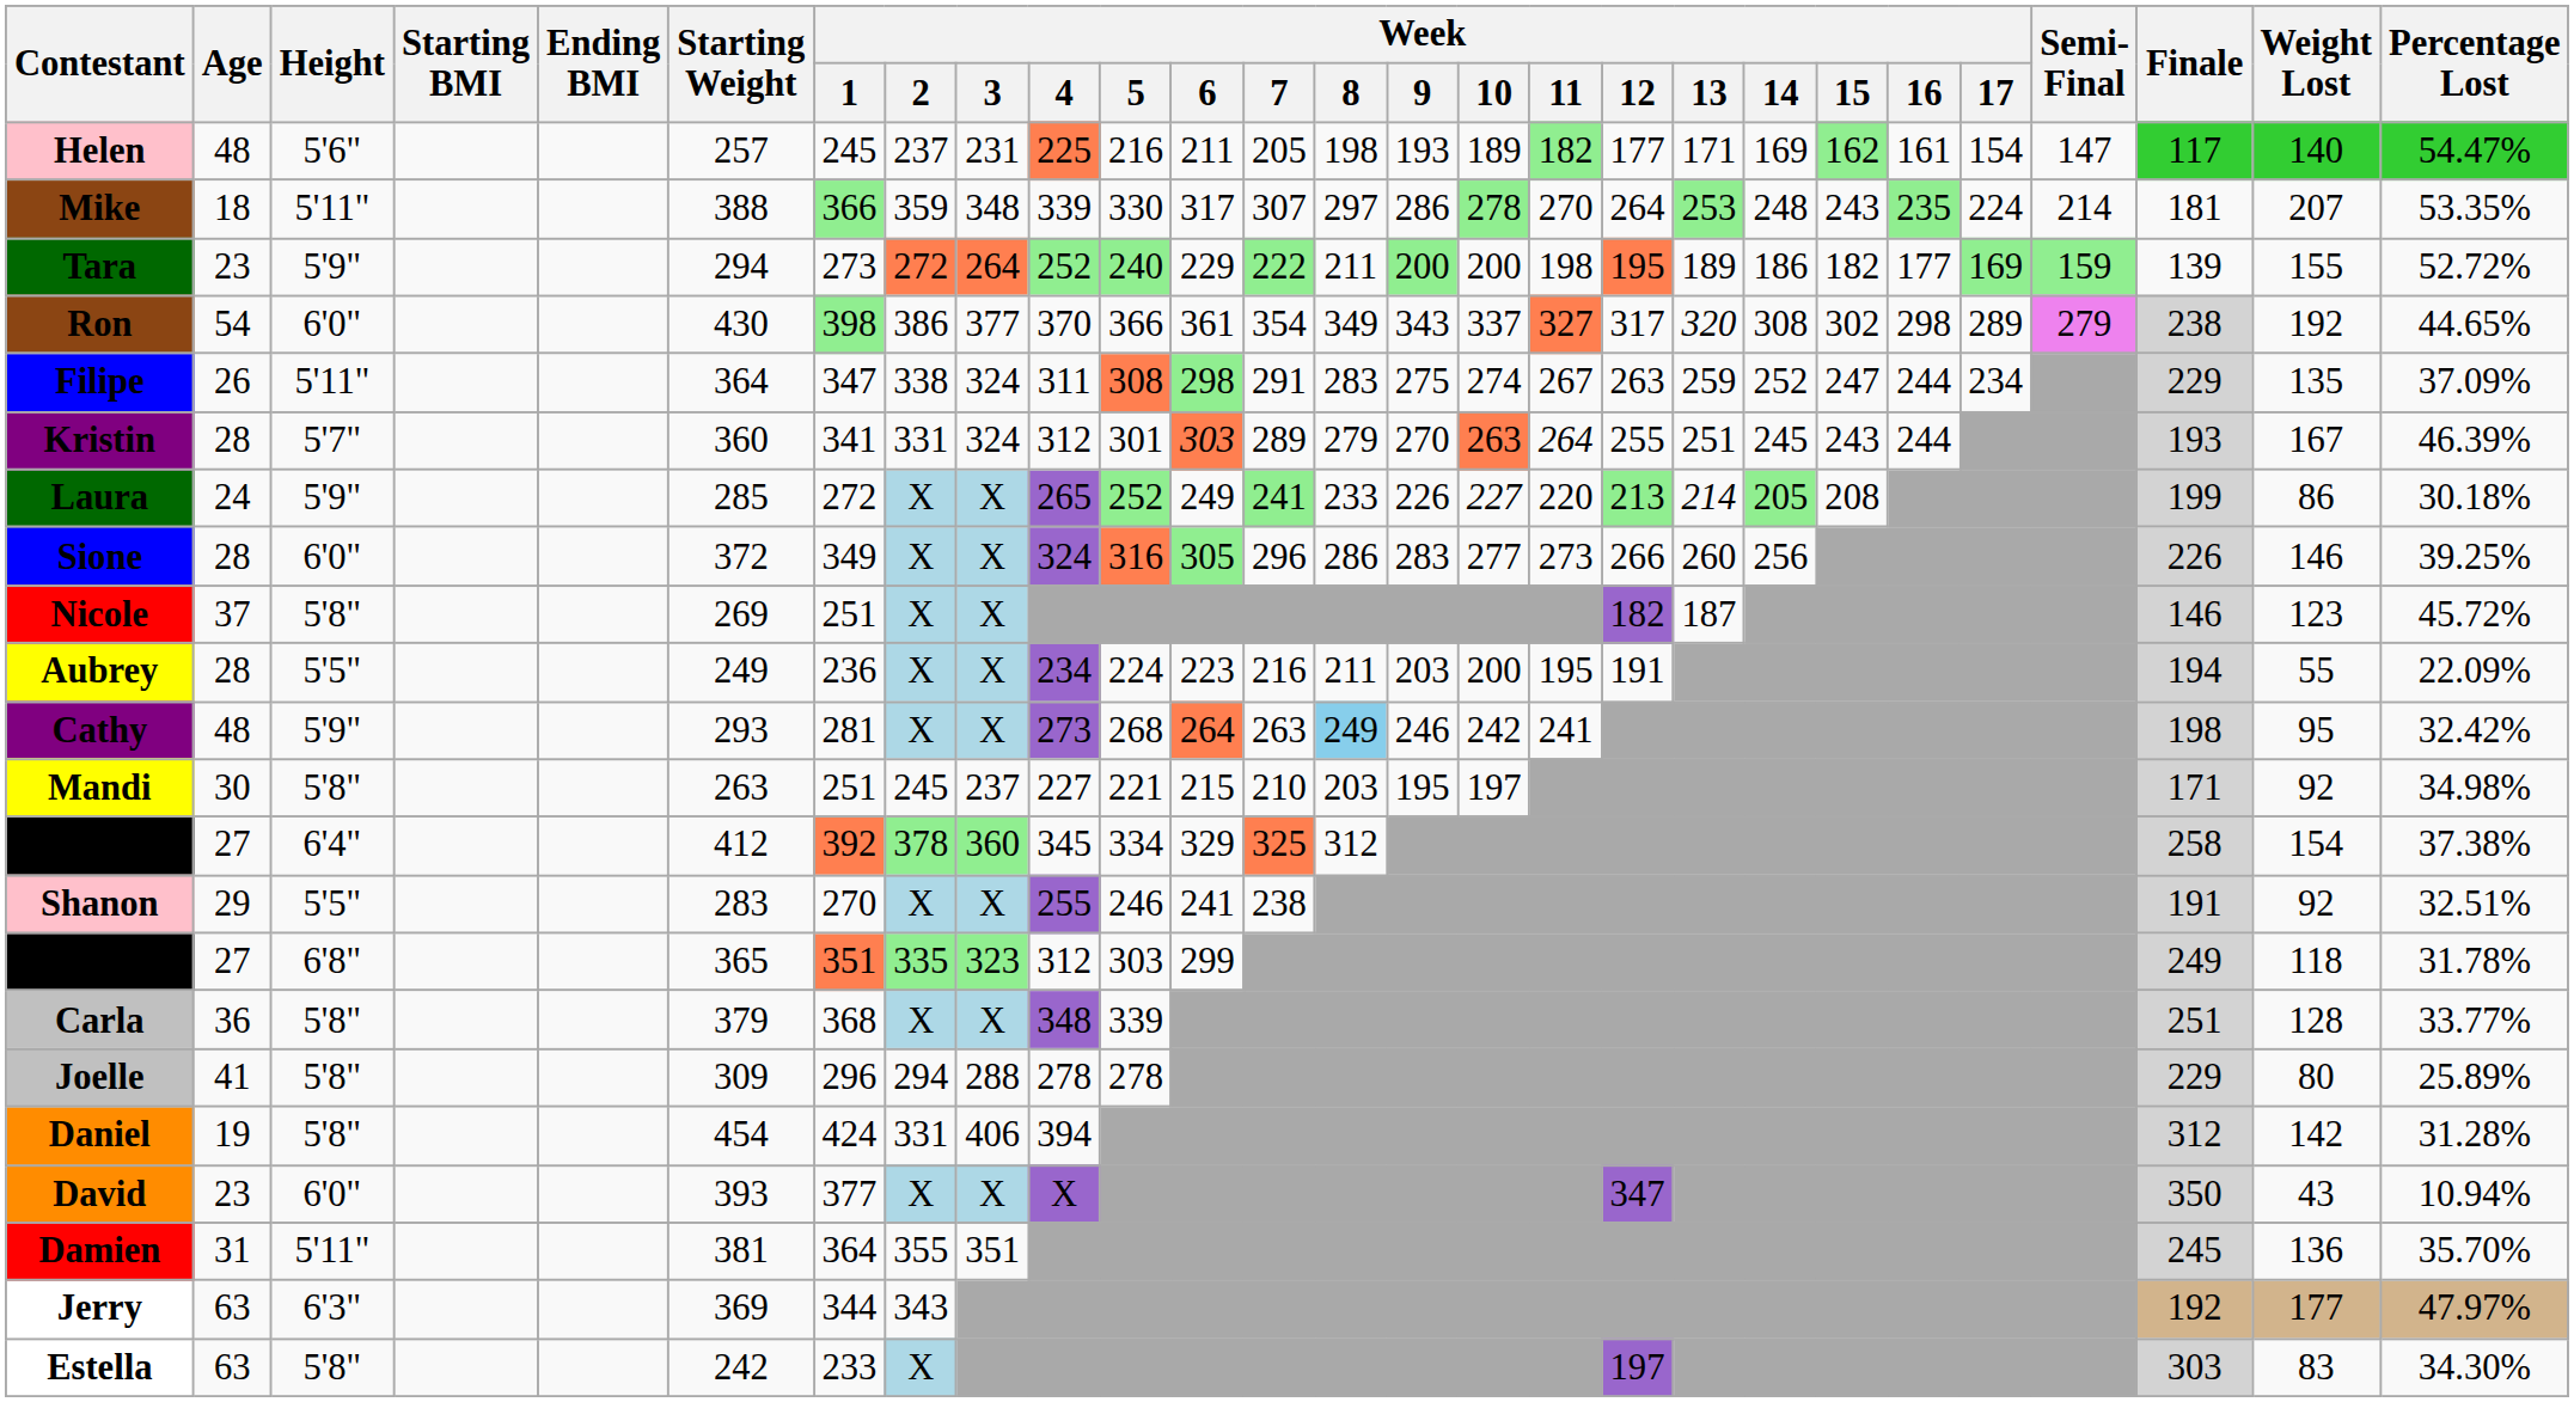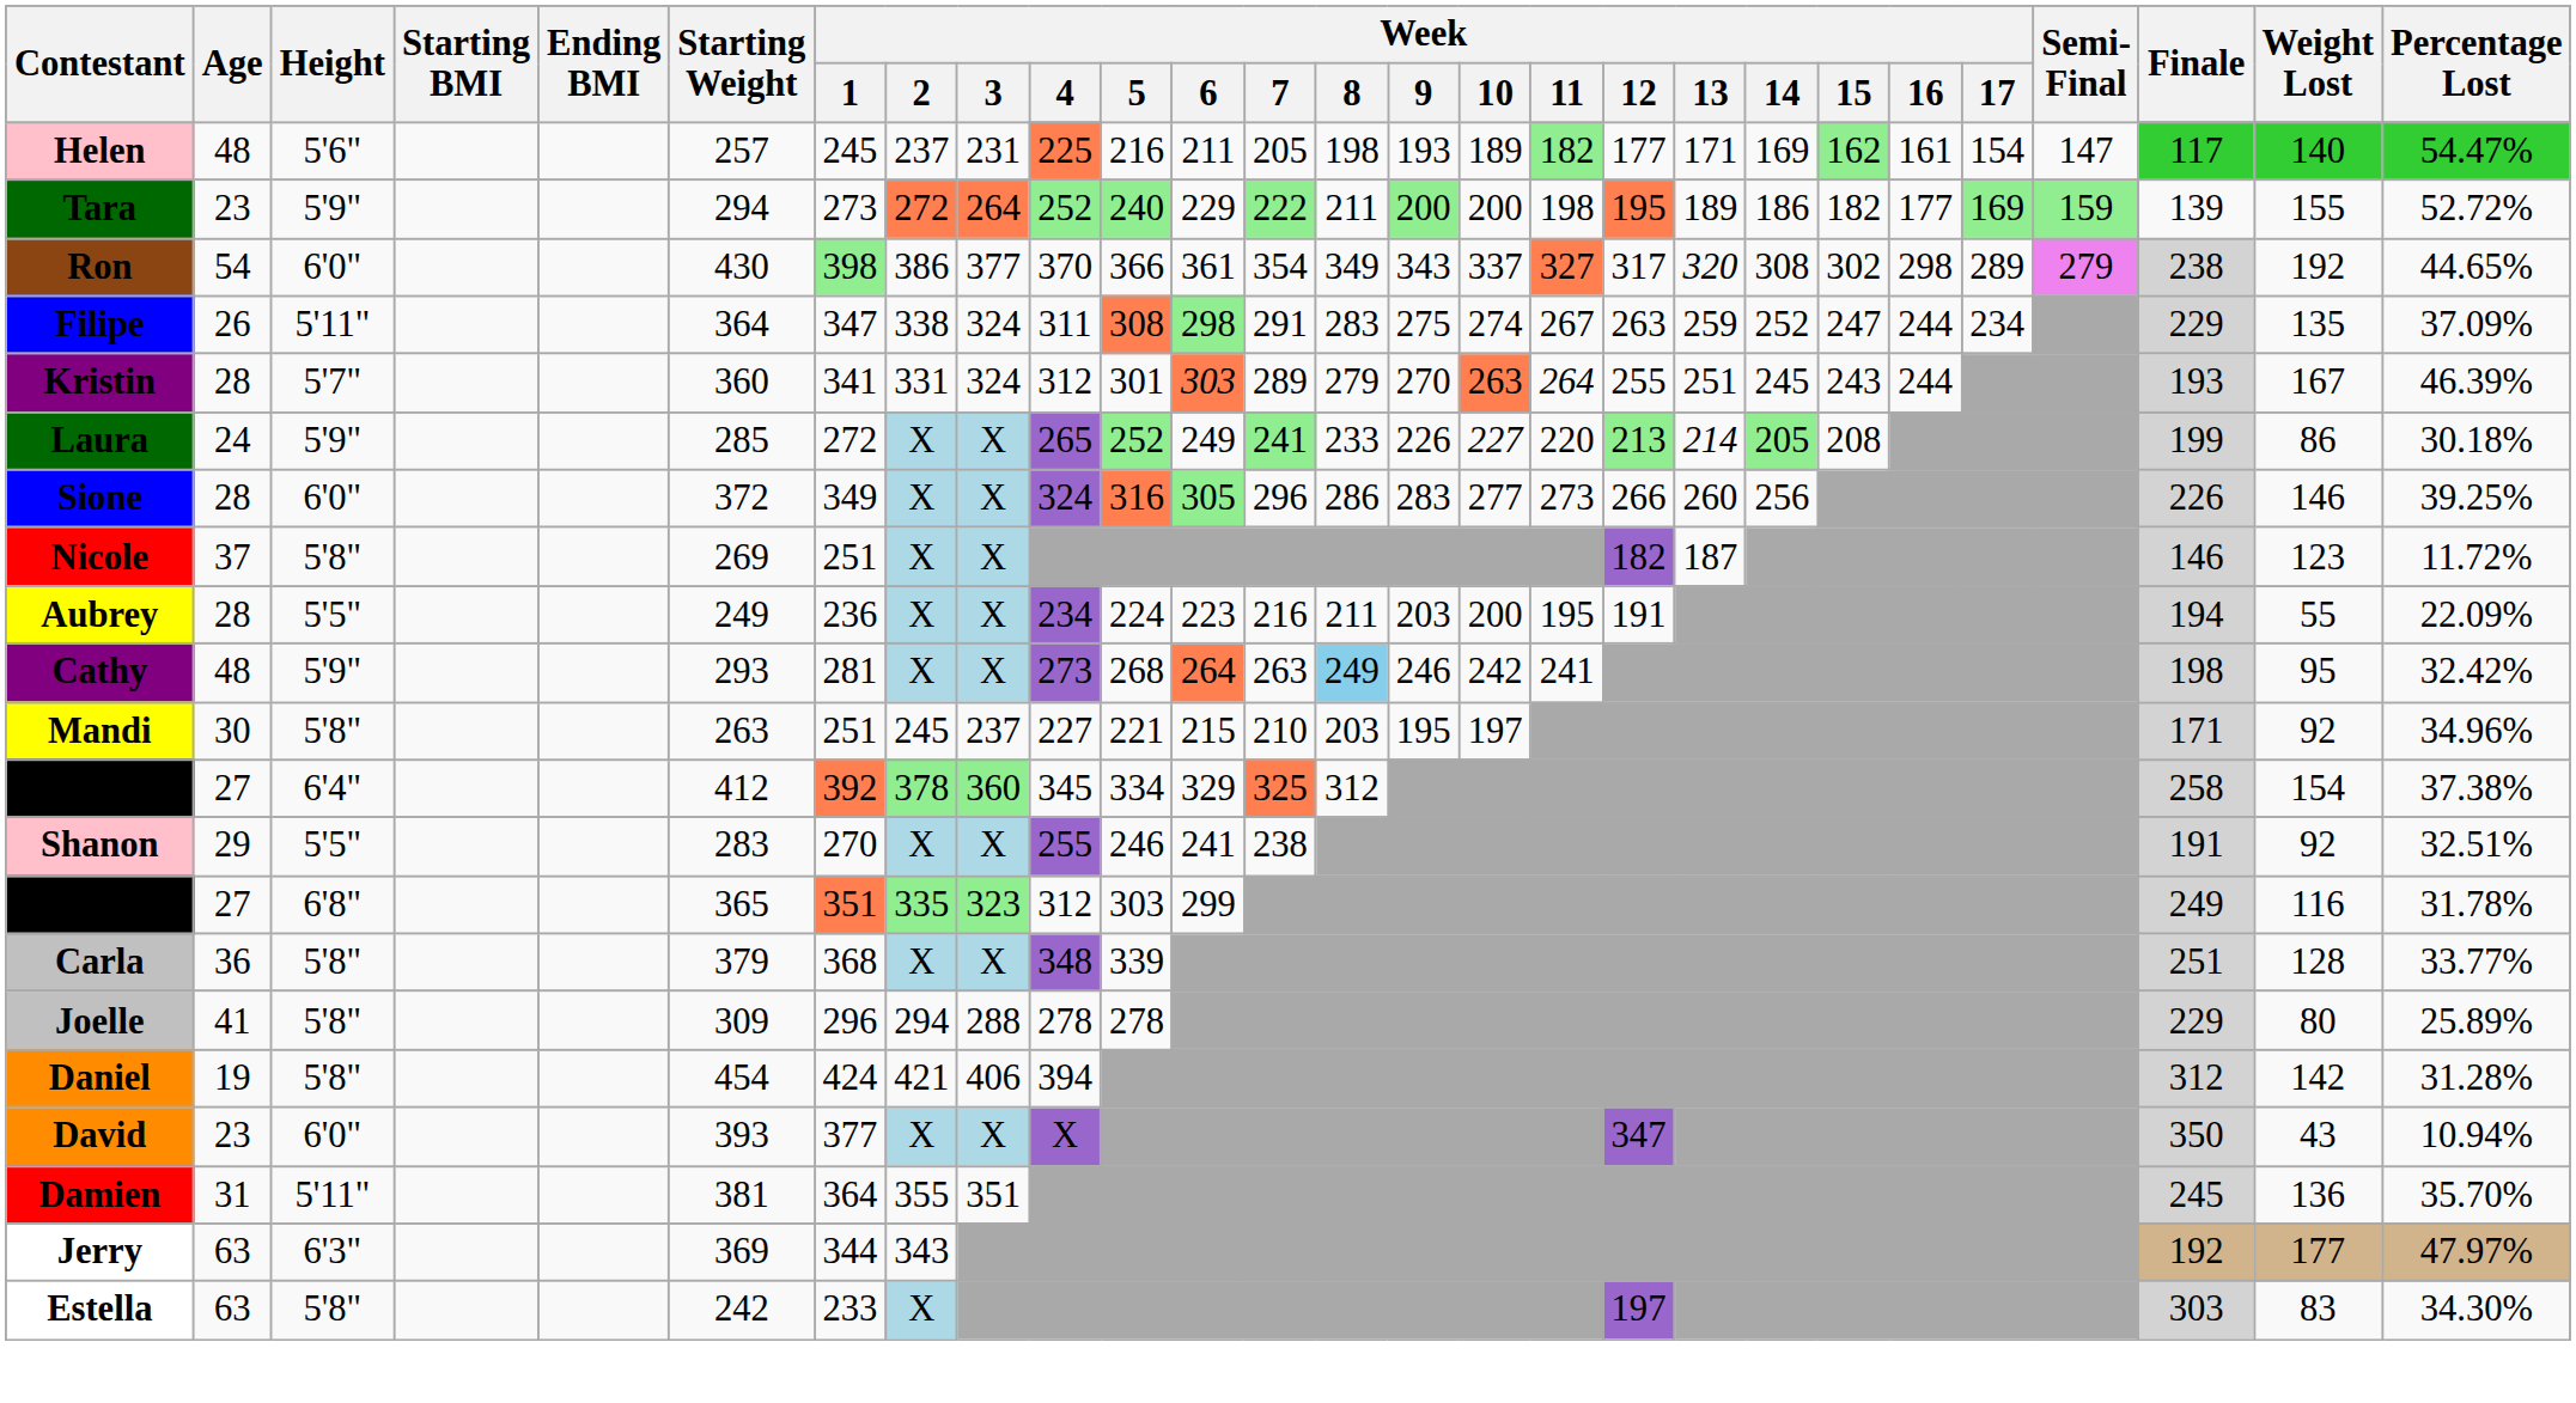- row: Mike | 18 | 5'11" | 388 | 366 | 359 | 348 | 339 | 330 | 317 | 307 | 297 | 286 | 278 | 270 | 264 | 253 | 248 | 243 | 235 | 224 | 214 | 181 | 207 | 53.35%
Nicole | Percentage Lost: 45.72% -> 11.72%
Mandi | Percentage Lost: 34.98% -> 34.96%
Blaine | Weight Lost: 118 -> 116
Daniel | Week / 2: 331 -> 421
